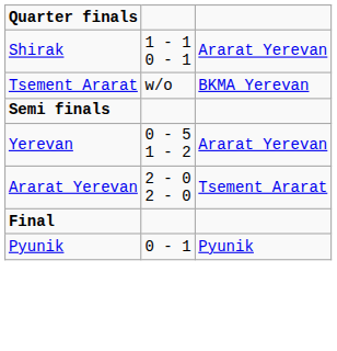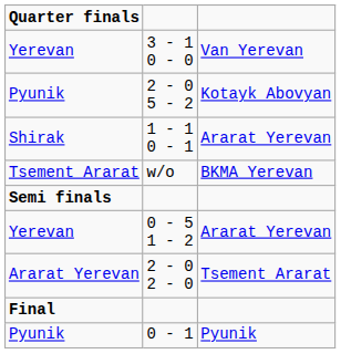+ row: Yerevan | 3 - 1 0 - 0 | Van Yerevan
+ row: Pyunik | 2 - 0 5 - 2 | Kotayk Abovyan
